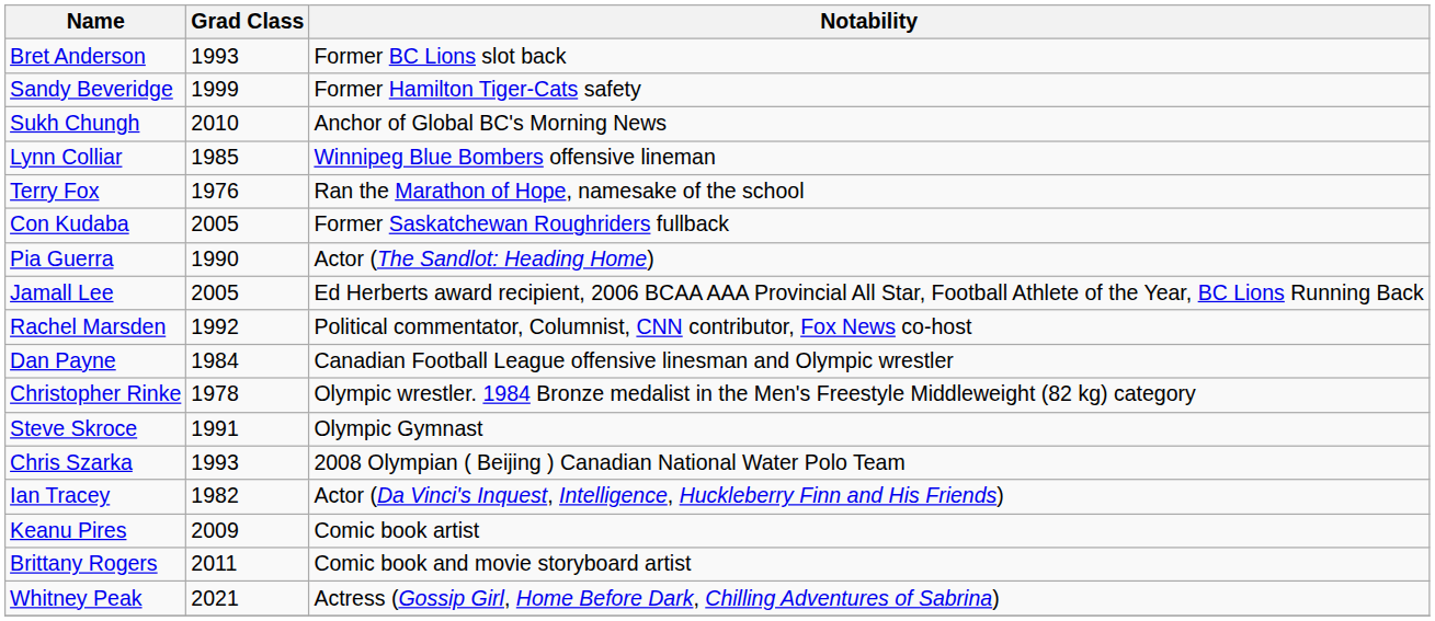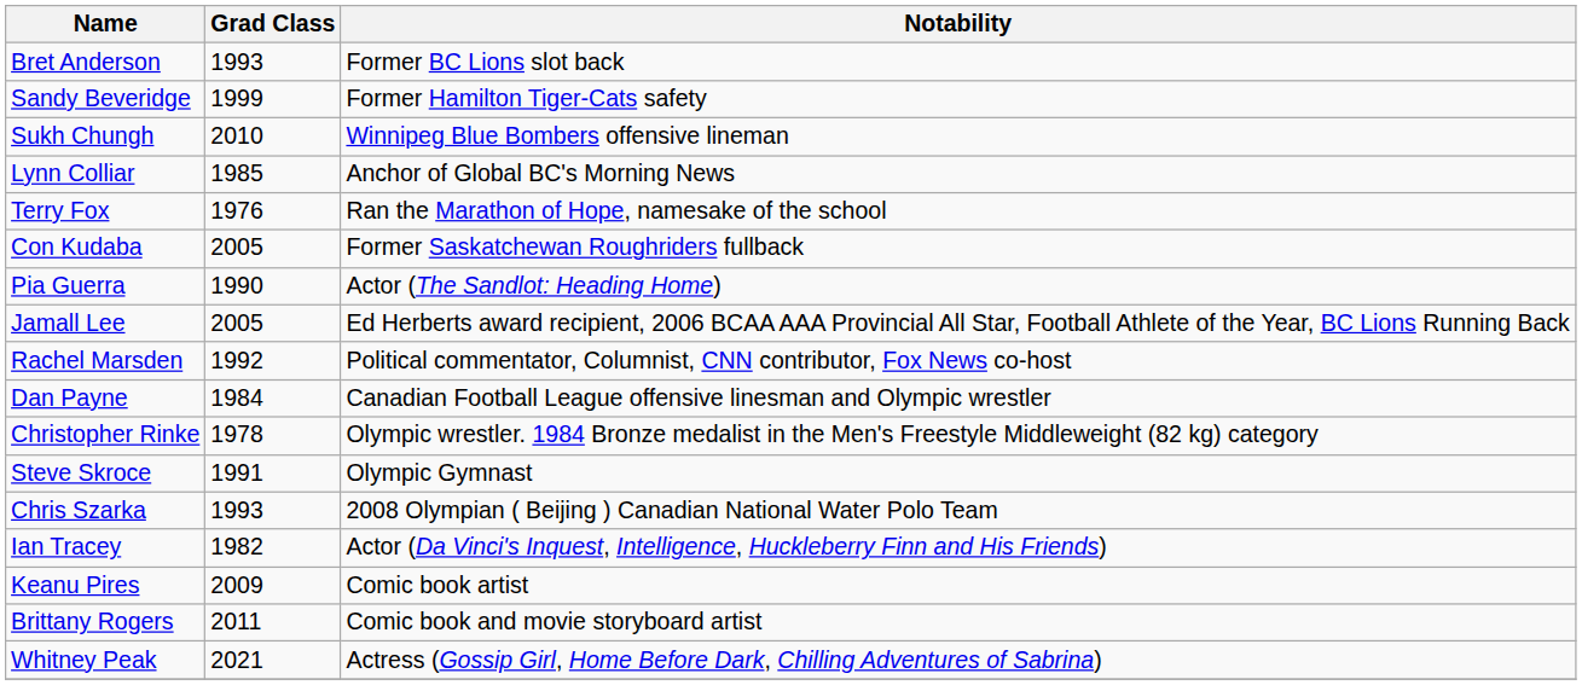Sukh Chungh | Notability: Anchor of Global BC's Morning News -> Winnipeg Blue Bombers offensive lineman
Lynn Colliar | Notability: Winnipeg Blue Bombers offensive lineman -> Anchor of Global BC's Morning News
